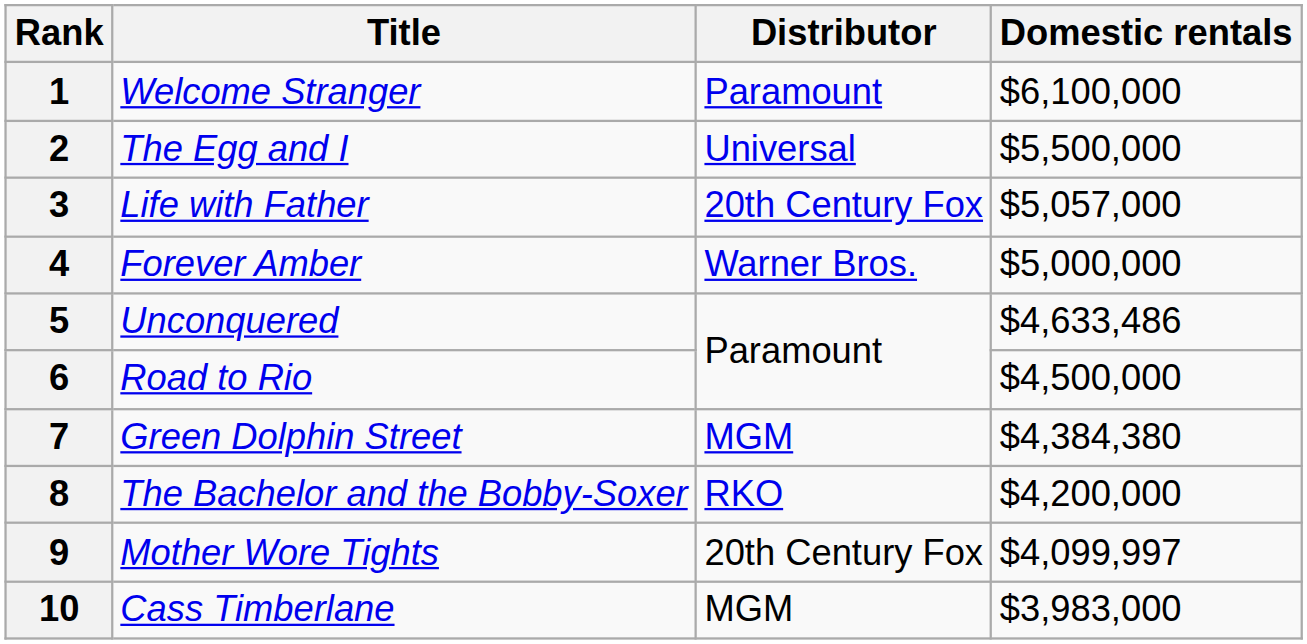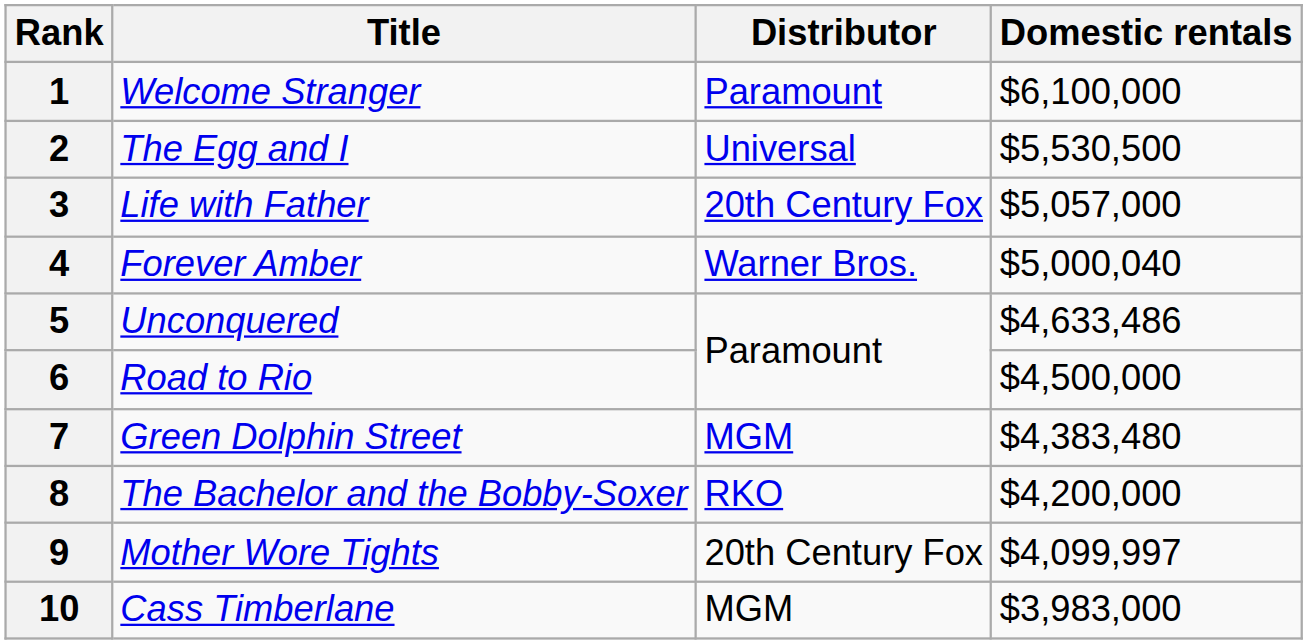2 | Domestic rentals: $5,500,000 -> $5,530,500
4 | Domestic rentals: $5,000,000 -> $5,000,040
7 | Domestic rentals: $4,384,380 -> $4,383,480
